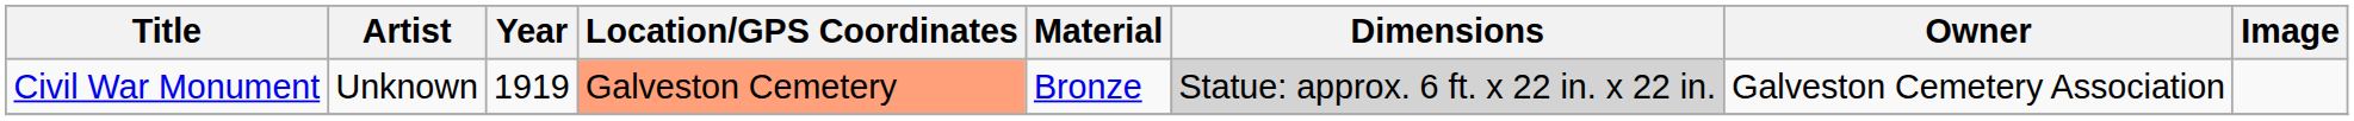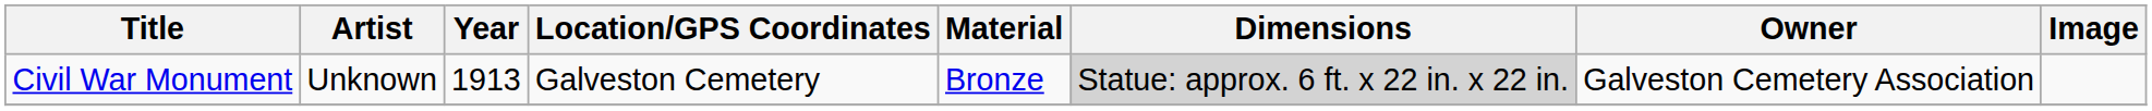Civil War Monument | Year: 1919 -> 1913
Civil War Monument | Location/GPS Coordinates: lightsalmon background -> no background
